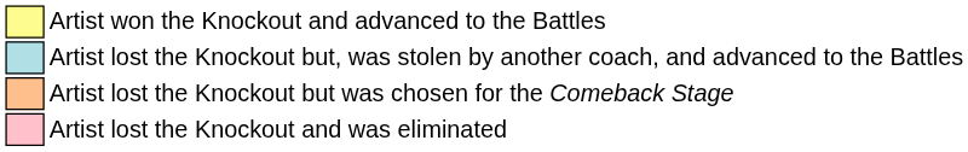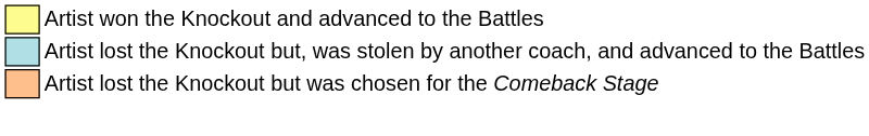- row: Artist lost the Knockout and was eliminated
